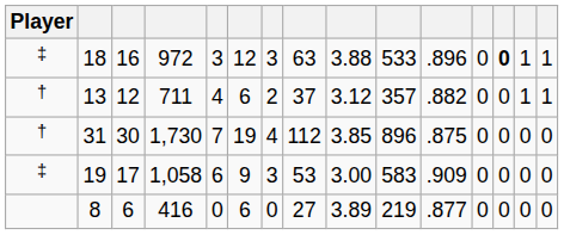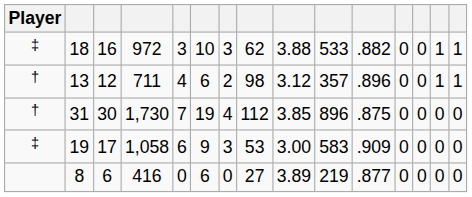18 | column 6: 12 -> 10
18 | column 8: 63 -> 62
18 | column 11: .896 -> .882
18 | column 13: bold -> normal
13 | column 8: 37 -> 98
13 | column 11: .882 -> .896
